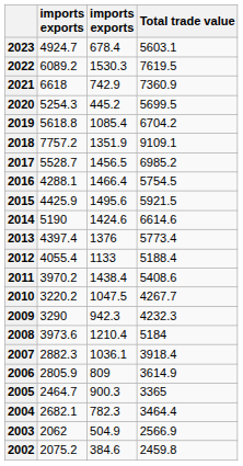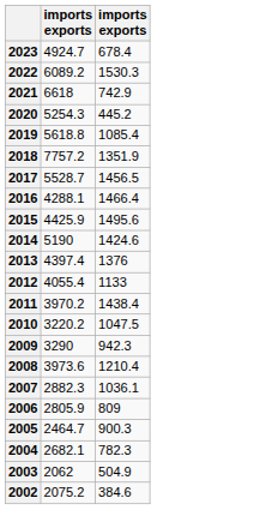- column: Total trade value | 5603.1 | 7619.5 | 7360.9 | 5699.5 | 6704.2 | 9109.1 | 6985.2 | 5754.5 | 5921.5 | 6614.6 | 5773.4 | 5188.4 | 5408.6 | 4267.7 | 4232.3 | 5184 | 3918.4 | 3614.9 | 3365 | 3464.4 | 2566.9 | 2459.8
